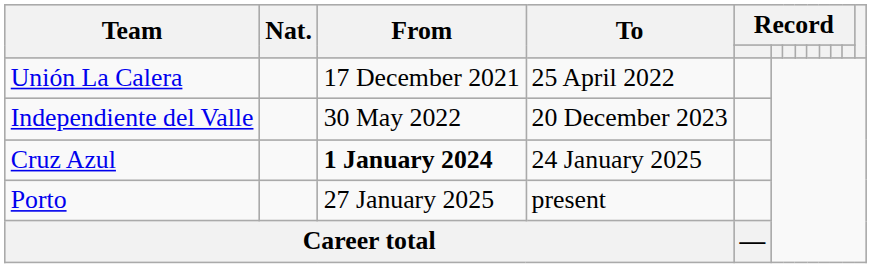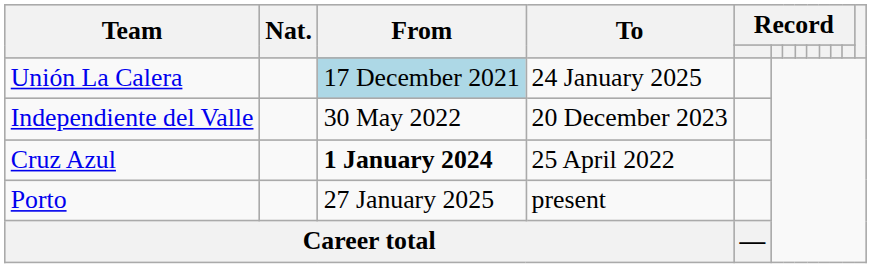Unión La Calera | From: no background -> lightblue background
Unión La Calera | To: 25 April 2022 -> 24 January 2025
Cruz Azul | To: 24 January 2025 -> 25 April 2022
